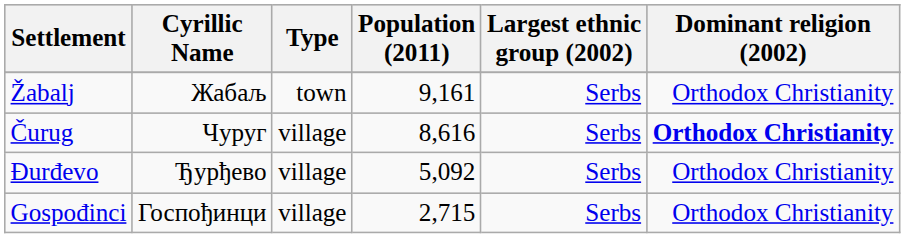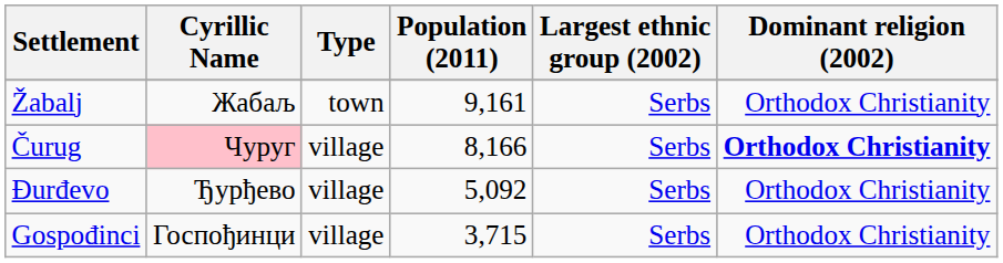Čurug | Cyrillic Name: no background -> pink background
Čurug | Population (2011): 8,616 -> 8,166
Gospođinci | Population (2011): 2,715 -> 3,715
